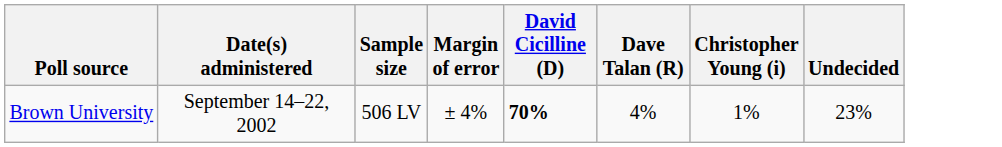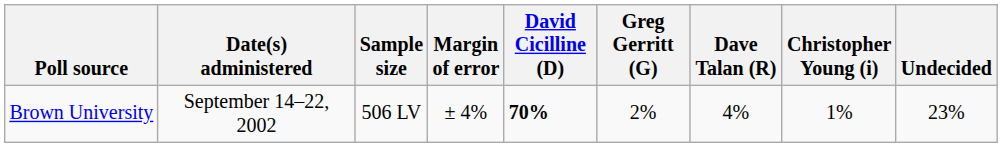+ column: Greg Gerritt (G) | 2%
